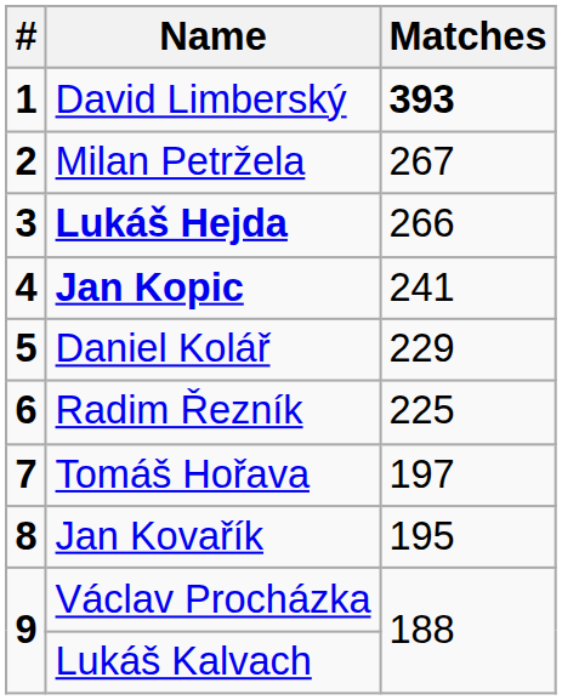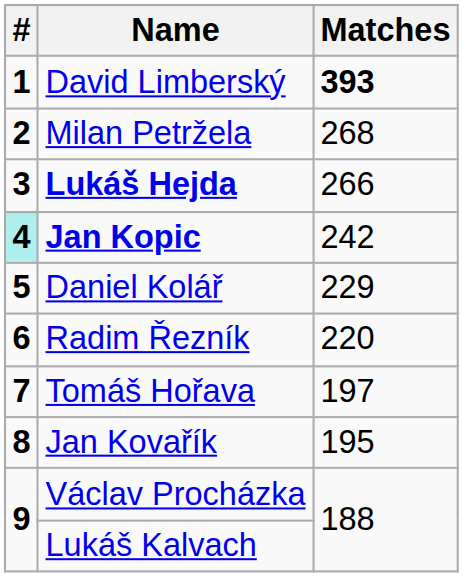Milan Petržela | Matches: 267 -> 268
Jan Kopic | #: no background -> paleturquoise background
Jan Kopic | Matches: 241 -> 242
Radim Řezník | Matches: 225 -> 220
